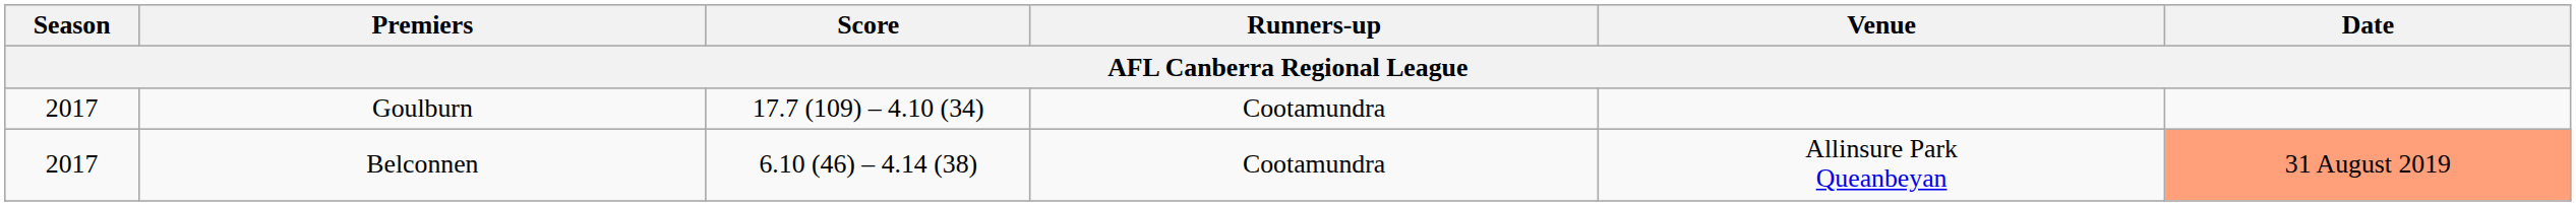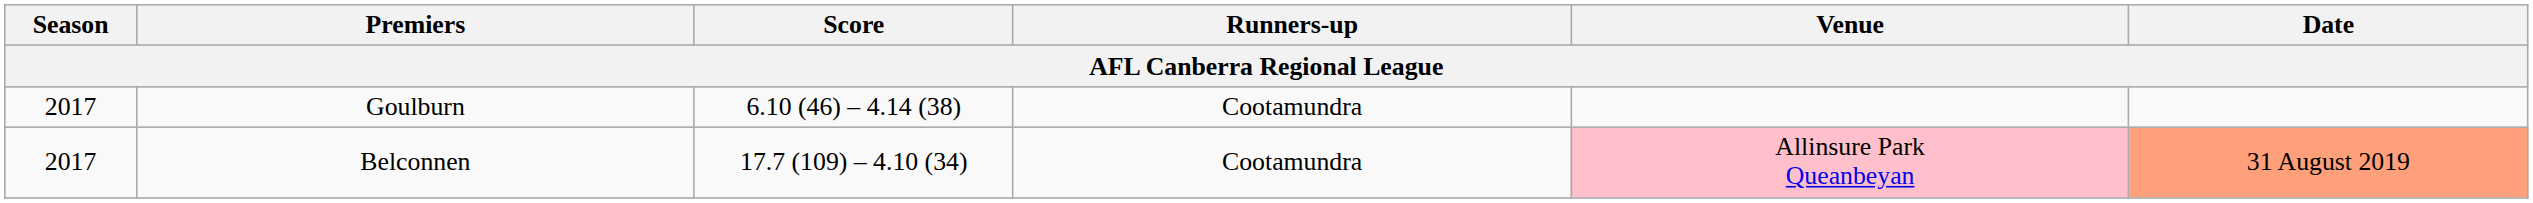Goulburn | Score: 17.7 (109) – 4.10 (34) -> 6.10 (46) – 4.14 (38)
Belconnen | Score: 6.10 (46) – 4.14 (38) -> 17.7 (109) – 4.10 (34)
Belconnen | Venue: no background -> pink background
